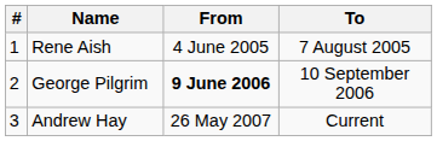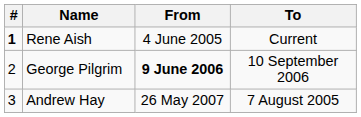Rene Aish | #: normal -> bold
Rene Aish | To: 7 August 2005 -> Current
Andrew Hay | To: Current -> 7 August 2005
